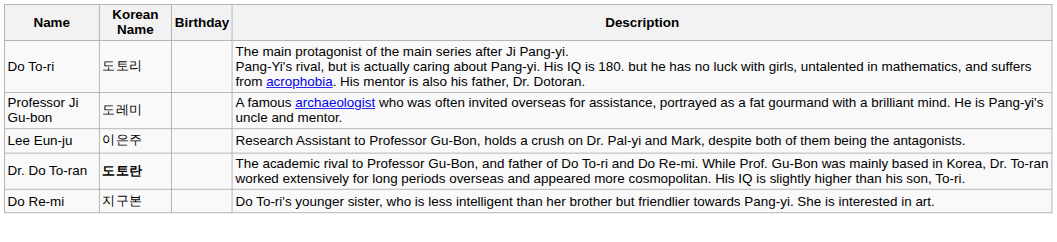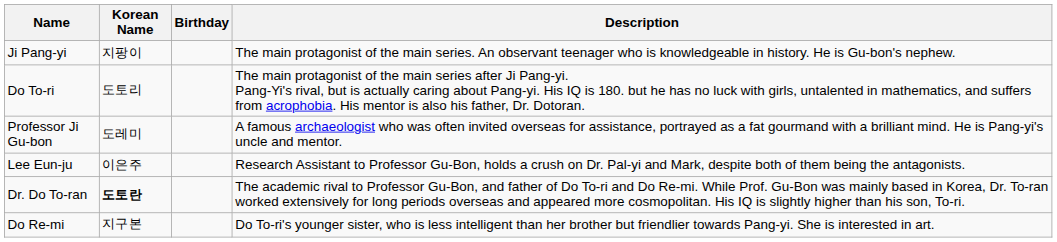+ row: Ji Pang-yi | 지팡이 | The main protagonist of the main series. An observant teenager who is knowledgeable in history. He is Gu-bon's nephew.
